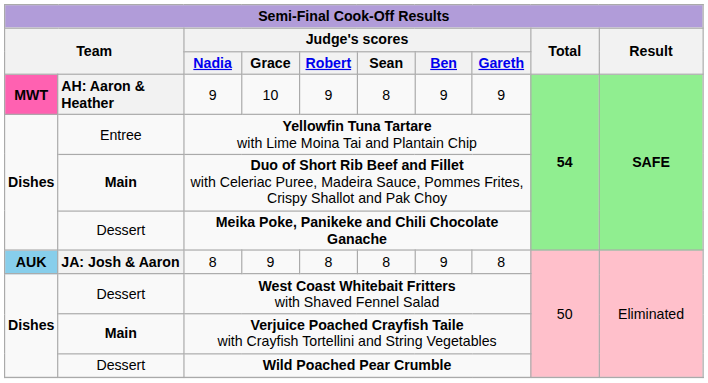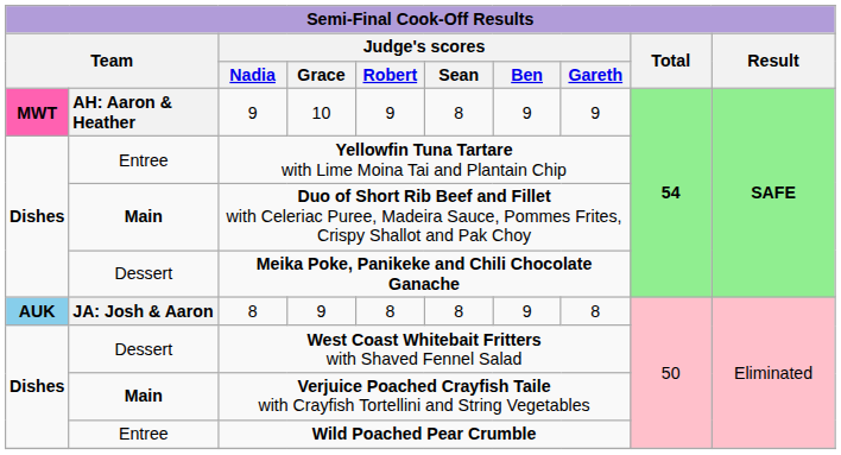Wild Poached Pear Crumble | column 2: Dessert -> Entree
